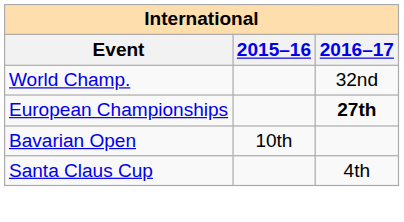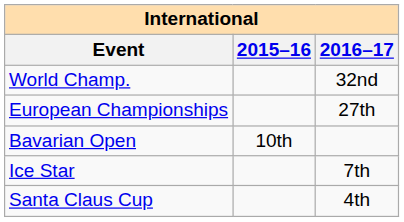European Championships | 2016–17: bold -> normal
+ row: Ice Star | 7th
